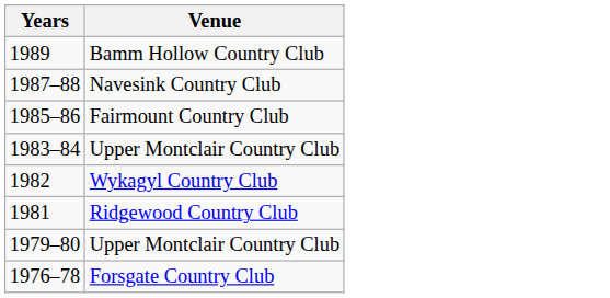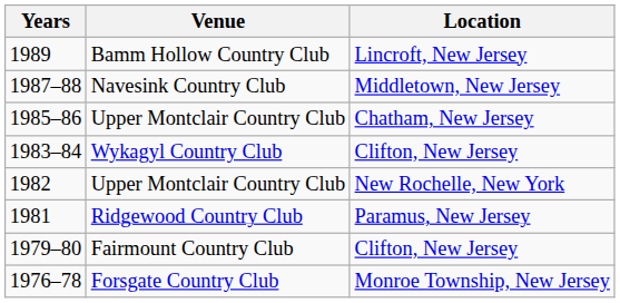+ column: Location | Lincroft, New Jersey | Middletown, New Jersey | Chatham, New Jersey | Clifton, New Jersey | New Rochelle, New York | Paramus, New Jersey | Clifton, New Jersey | Monroe Township, New Jersey
1985–86 | Venue: Fairmount Country Club -> Upper Montclair Country Club
1983–84 | Venue: Upper Montclair Country Club -> Wykagyl Country Club
1982 | Venue: Wykagyl Country Club -> Upper Montclair Country Club
1979–80 | Venue: Upper Montclair Country Club -> Fairmount Country Club
